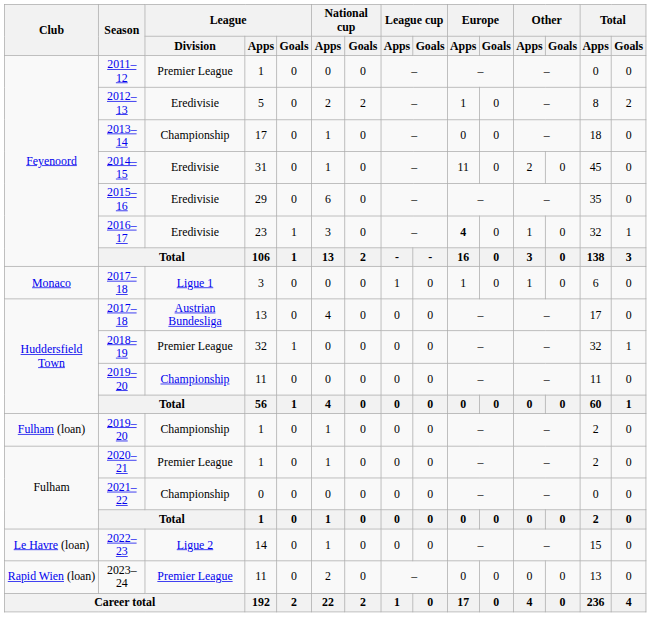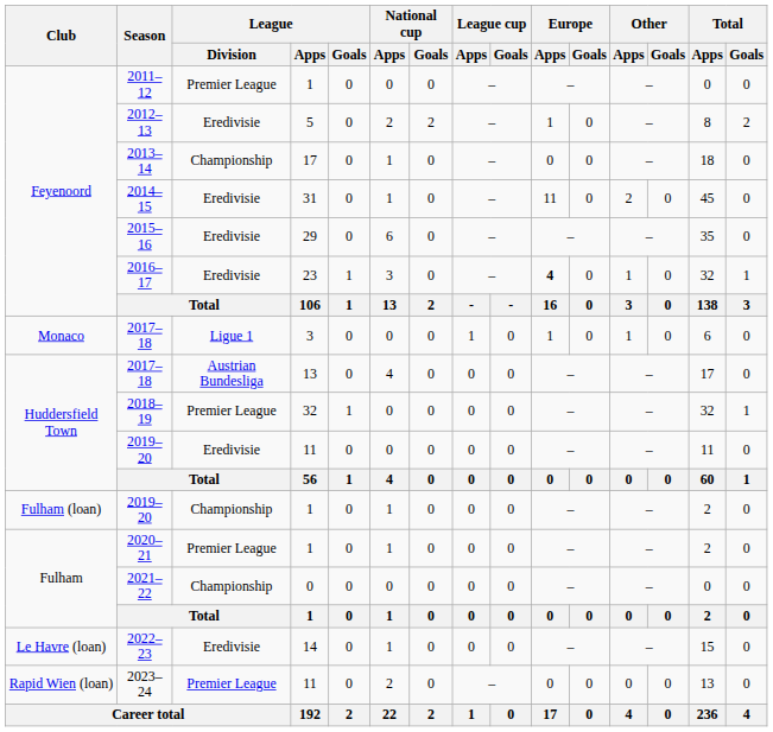2019–20 / 11 | League / Division: Championship -> Eredivisie
2022–23 | League / Division: Ligue 2 -> Eredivisie
